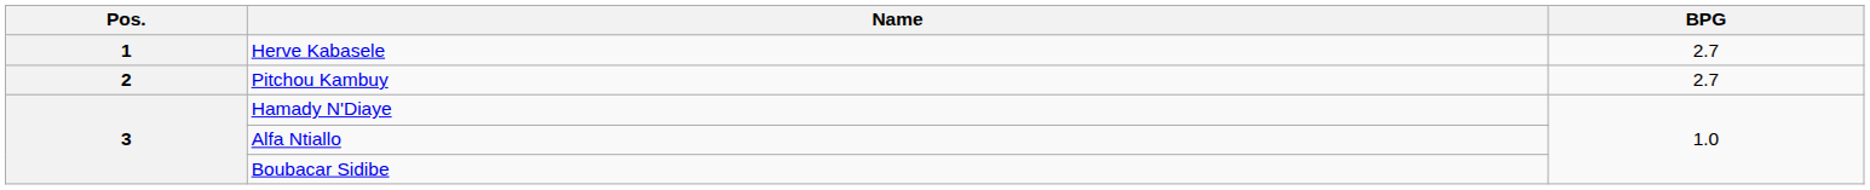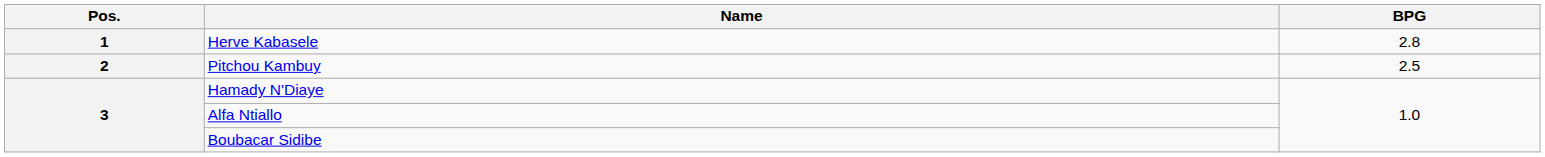Herve Kabasele | BPG: 2.7 -> 2.8
Pitchou Kambuy | BPG: 2.7 -> 2.5
